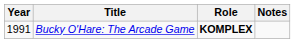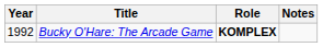Bucky O'Hare: The Arcade Game | Year: 1991 -> 1992
